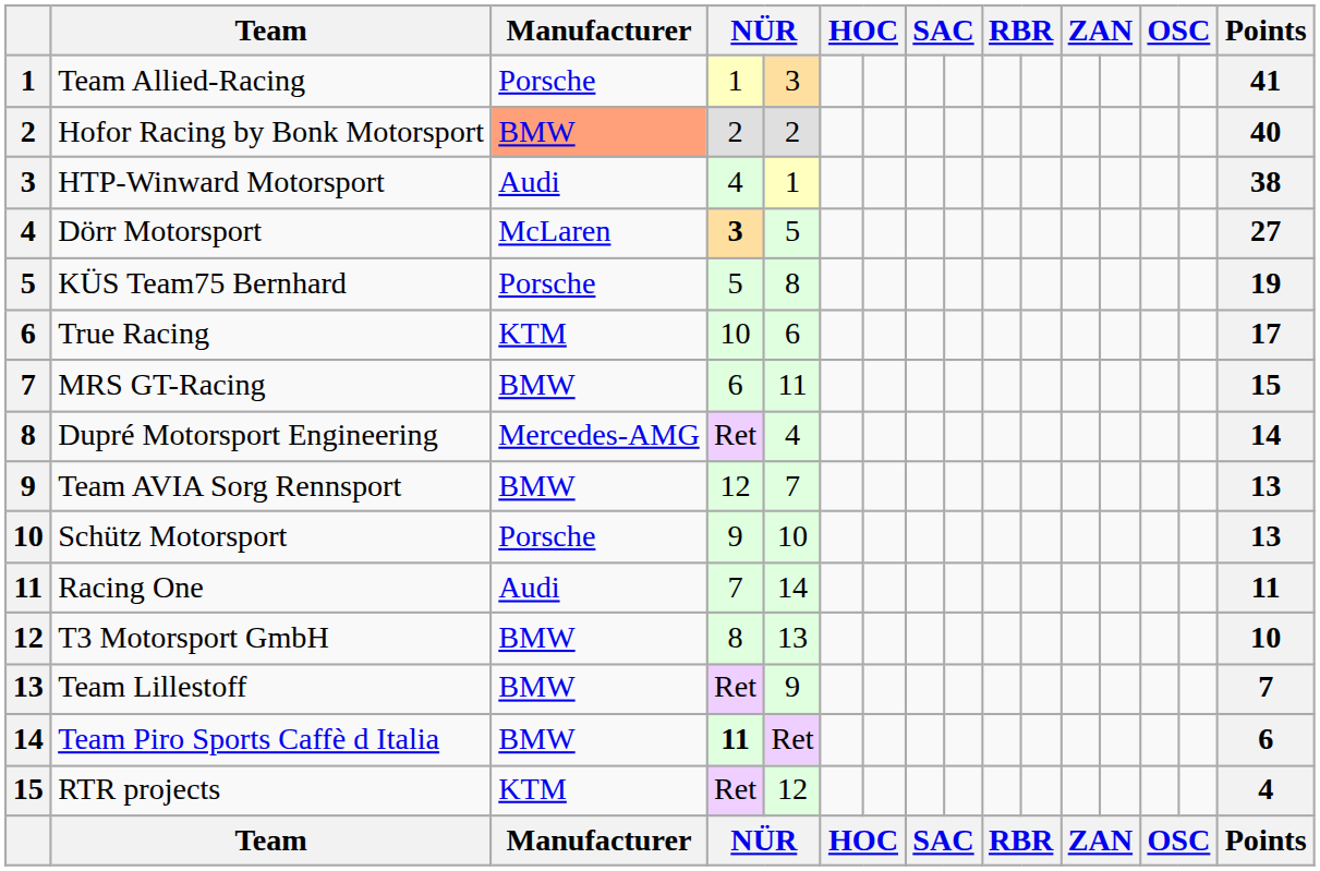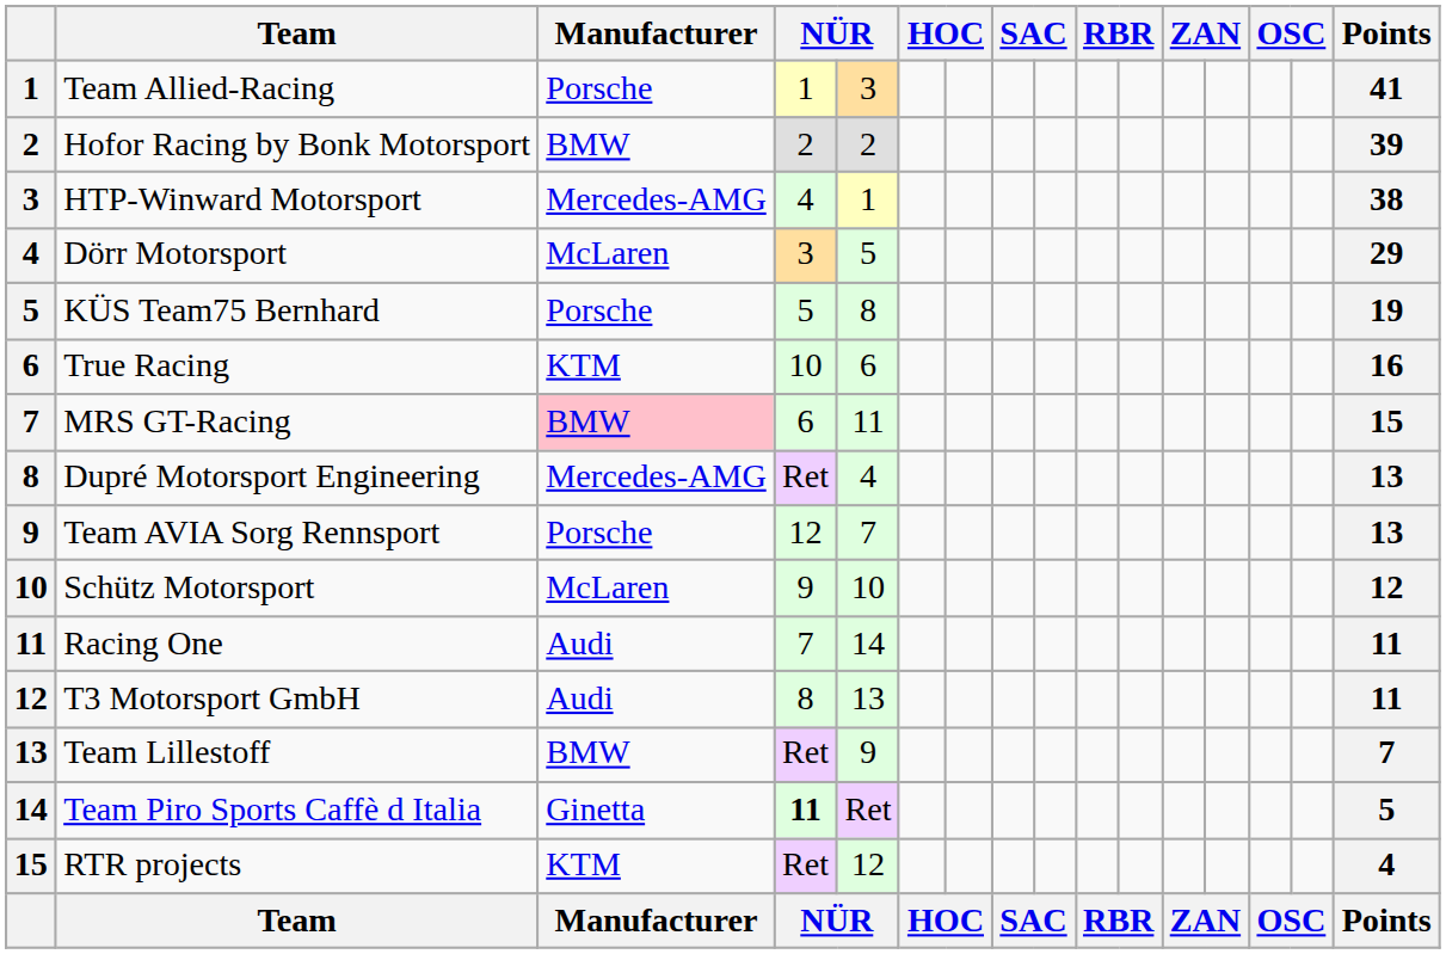Hofor Racing by Bonk Motorsport | Manufacturer: lightsalmon background -> no background
Hofor Racing by Bonk Motorsport | Points: 40 -> 39
HTP-Winward Motorsport | Manufacturer: Audi -> Mercedes-AMG
Dörr Motorsport | column 4: bold -> normal
Dörr Motorsport | Points: 27 -> 29
True Racing | Points: 17 -> 16
MRS GT-Racing | Manufacturer: no background -> pink background
Dupré Motorsport Engineering | Points: 14 -> 13
Team AVIA Sorg Rennsport | Manufacturer: BMW -> Porsche
Schütz Motorsport | Manufacturer: Porsche -> McLaren
Schütz Motorsport | Points: 13 -> 12
T3 Motorsport GmbH | Manufacturer: BMW -> Audi
T3 Motorsport GmbH | Points: 10 -> 11
Team Piro Sports Caffè d Italia | Manufacturer: BMW -> Ginetta
Team Piro Sports Caffè d Italia | Points: 6 -> 5
